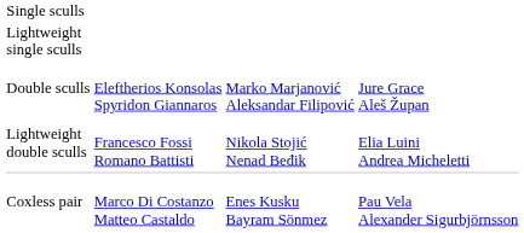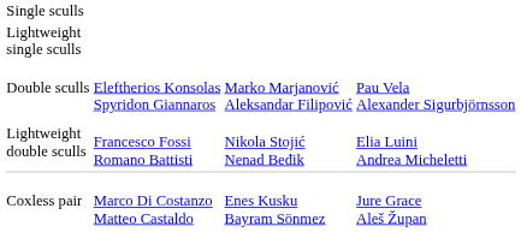Double sculls | column 4: Jure Grace Aleš Župan -> Pau Vela Alexander Sigurbjörnsson
Coxless pair | column 4: Pau Vela Alexander Sigurbjörnsson -> Jure Grace Aleš Župan
